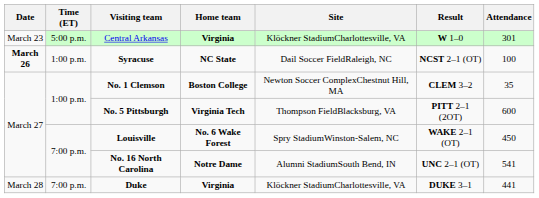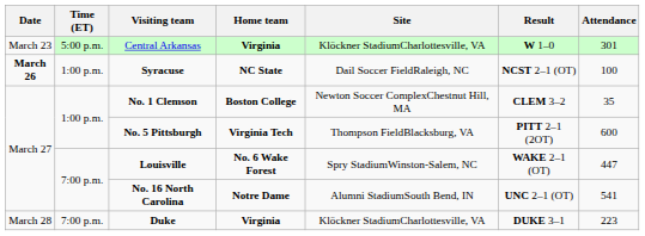Louisville | Attendance: 450 -> 447
Duke | Attendance: 441 -> 223
